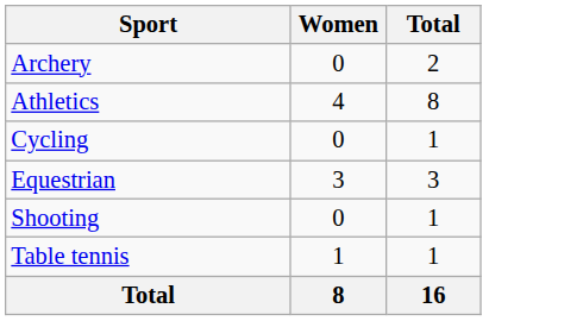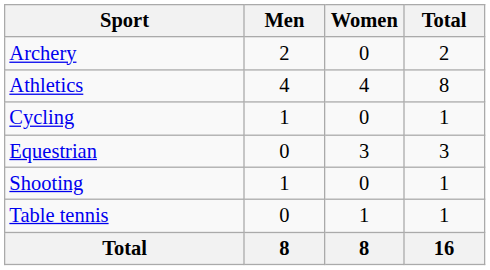+ column: Men | 2 | 4 | 1 | 0 | 1 | 0 | 8
